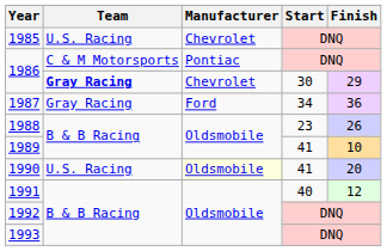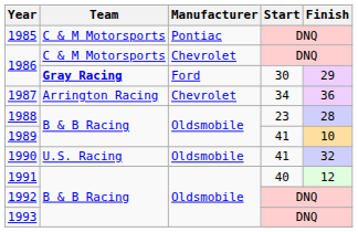1985 | Team: U.S. Racing -> C & M Motorsports
1985 | Manufacturer: Chevrolet -> Pontiac
1986 / DNQ | Manufacturer: Pontiac -> Chevrolet
1986 / 30 | Manufacturer: Chevrolet -> Ford
1987 | Team: Gray Racing -> Arrington Racing
1987 | Manufacturer: Ford -> Chevrolet
1988 | Finish: 26 -> 28
1990 | Manufacturer: lightyellow background -> no background
1990 | Finish: 20 -> 32
